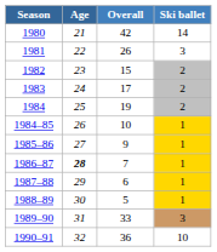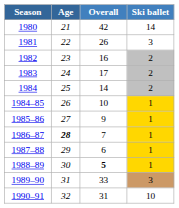1982 | Overall: 15 -> 16
1984 | Overall: 19 -> 14
1988–89 | Overall: normal -> bold
1990–91 | Overall: 36 -> 31
